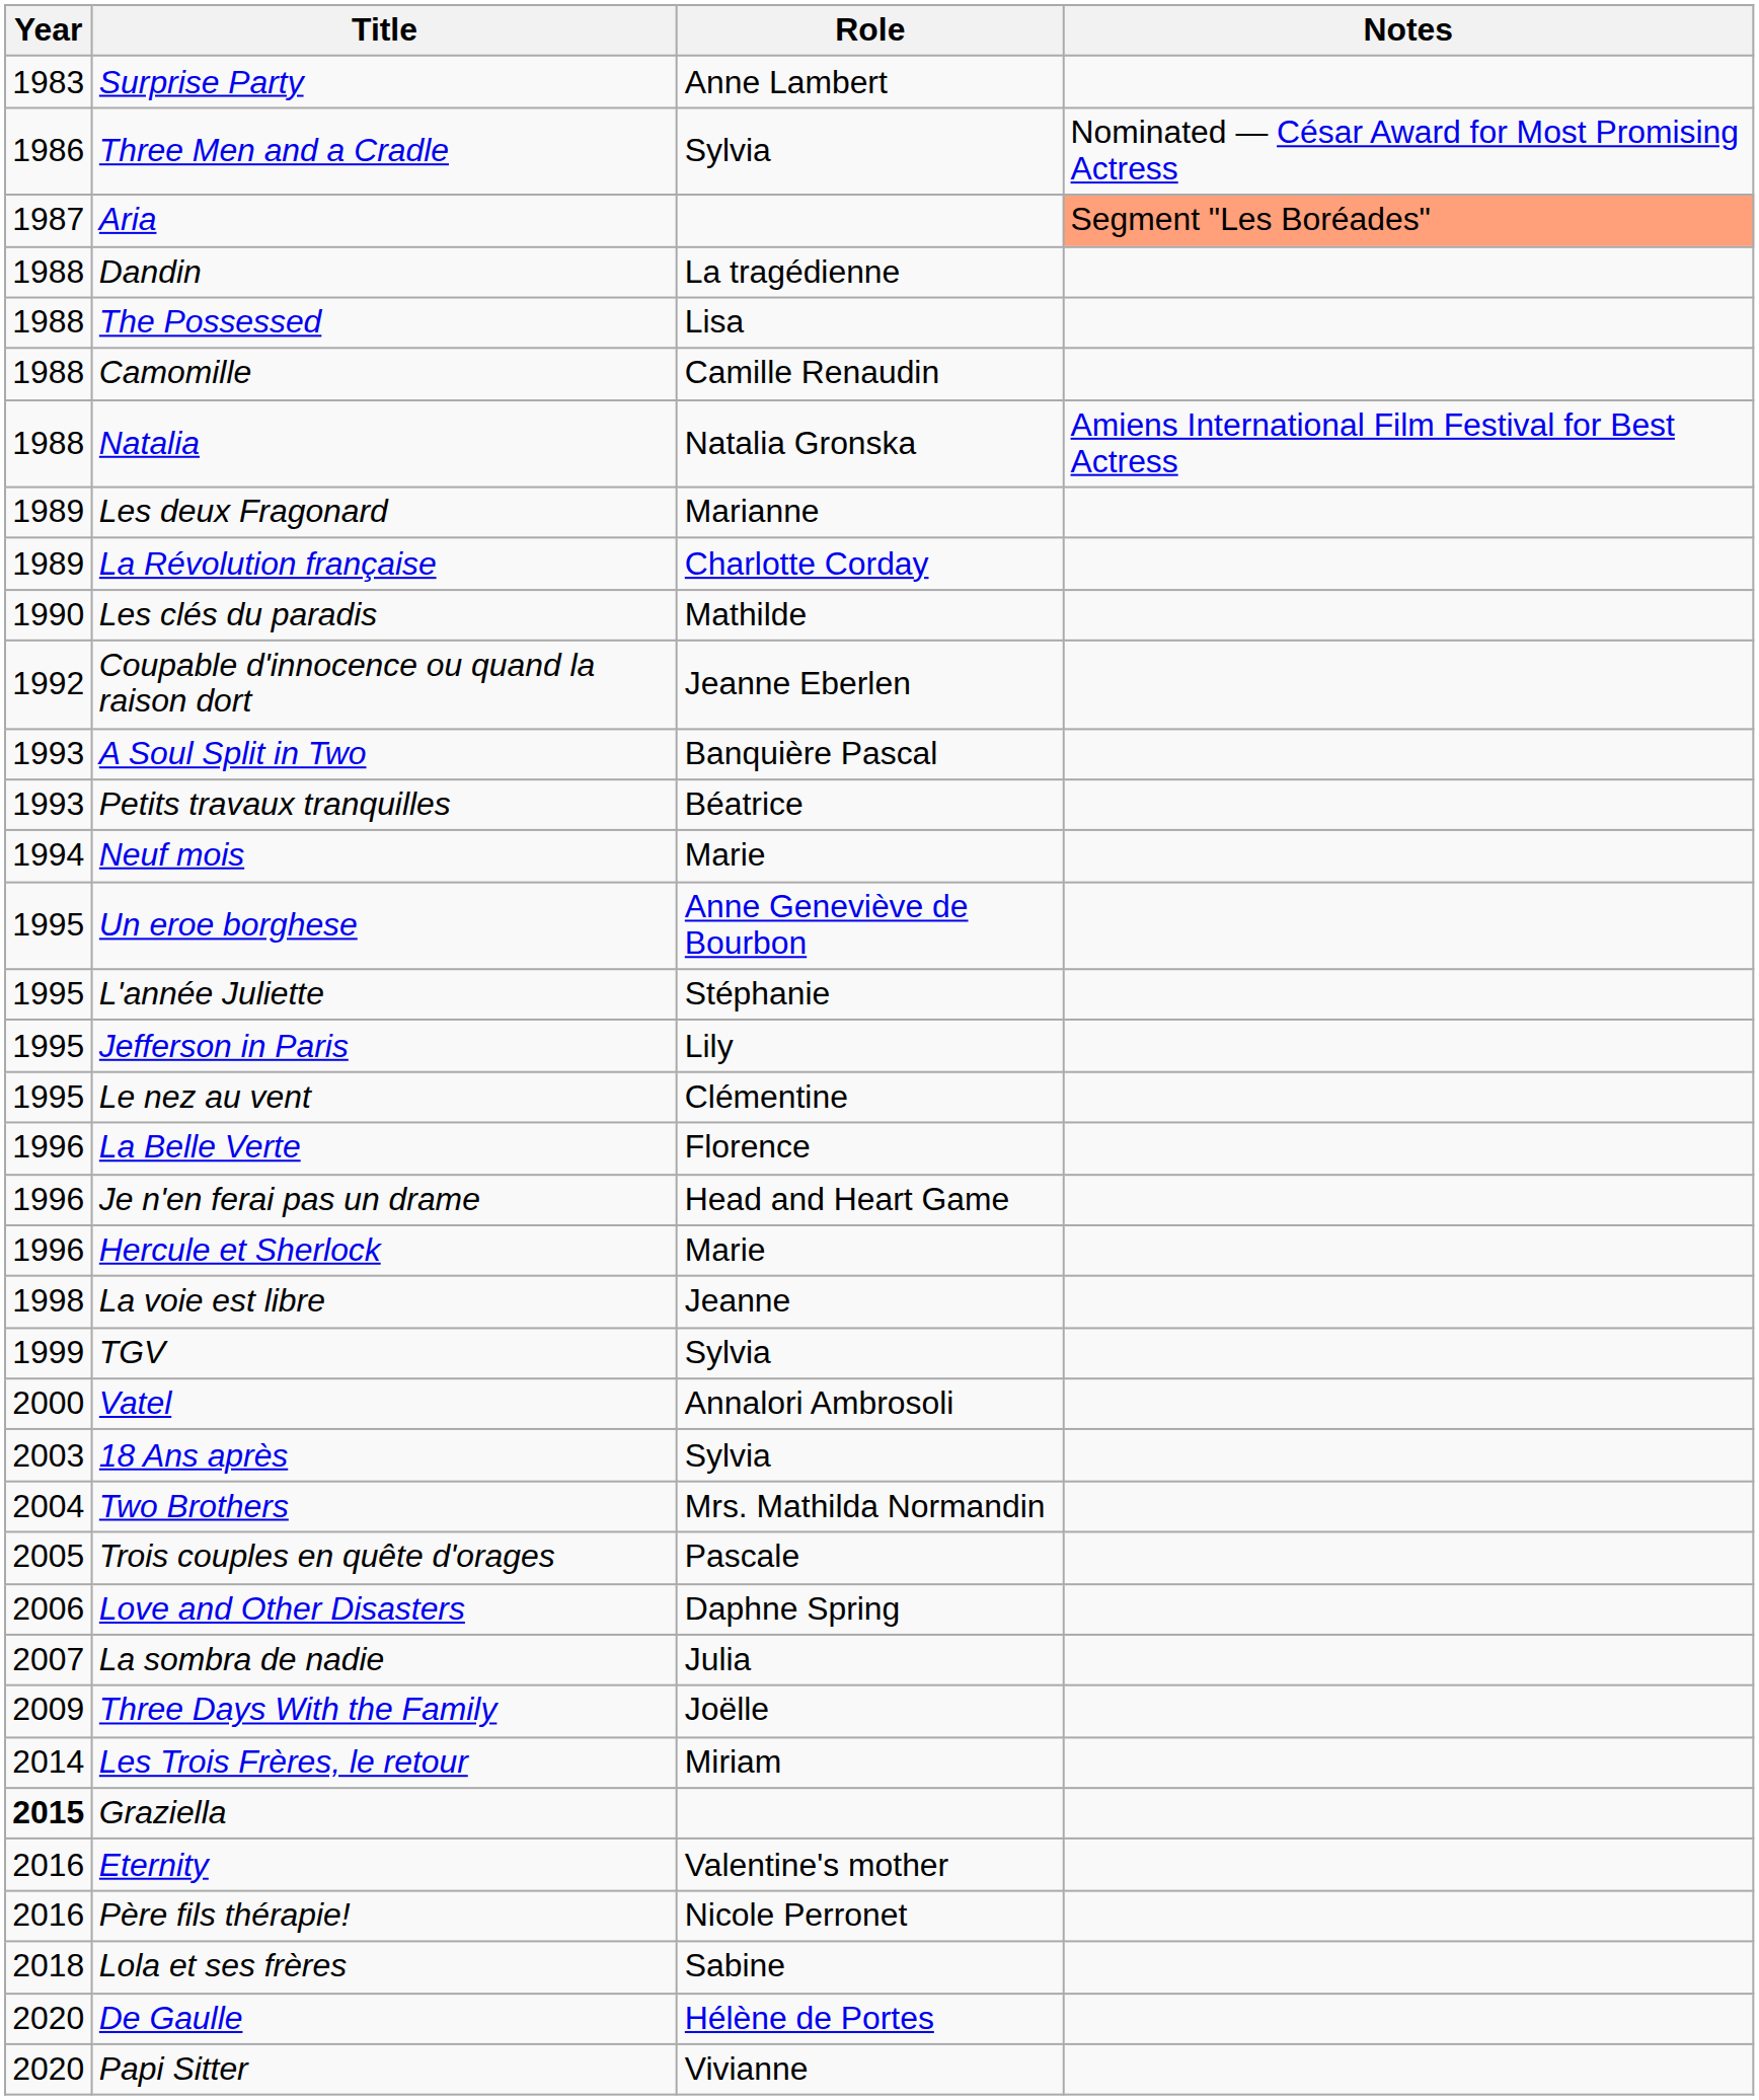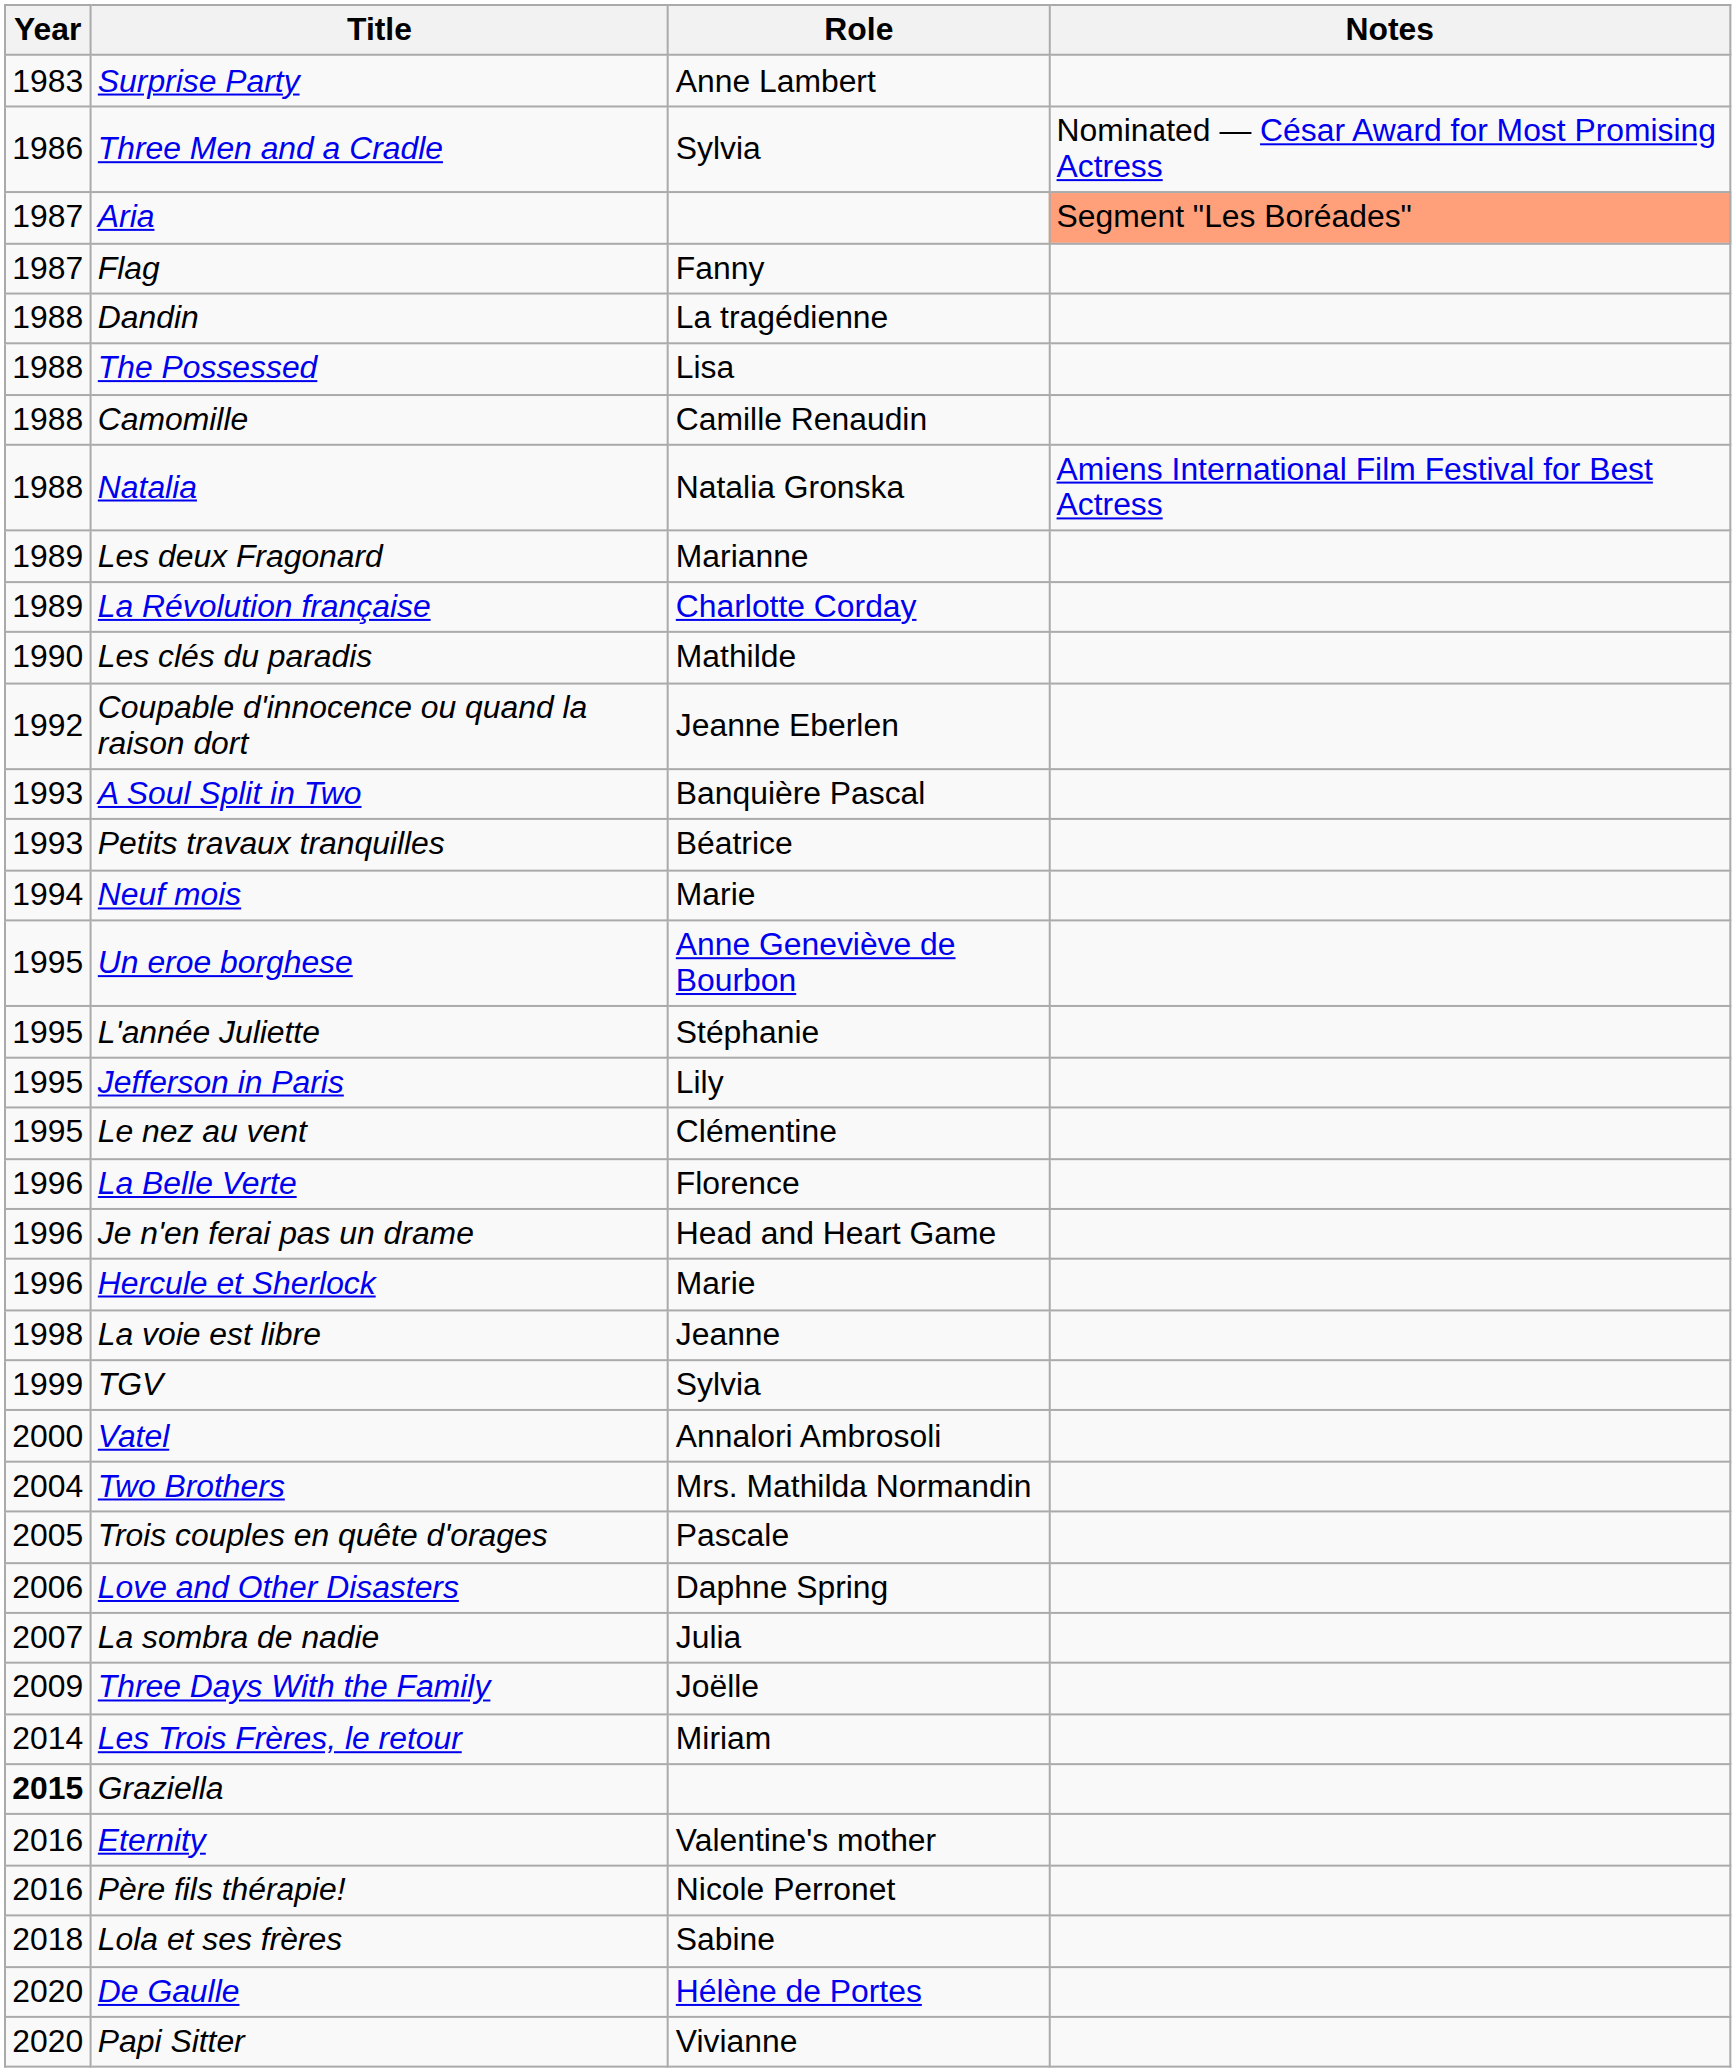+ row: 1987 | Flag | Fanny
- row: 2003 | 18 Ans après | Sylvia
